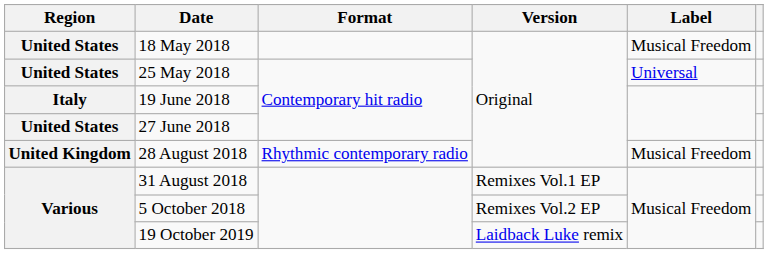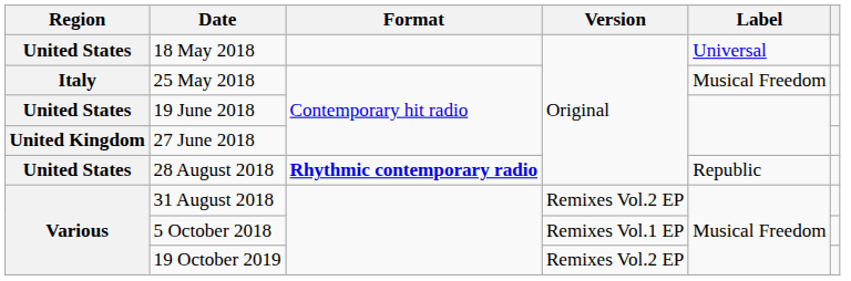18 May 2018 | Label: Musical Freedom -> Universal
25 May 2018 | Region: United States -> Italy
25 May 2018 | Label: Universal -> Musical Freedom
19 June 2018 | Region: Italy -> United States
27 June 2018 | Region: United States -> United Kingdom
28 August 2018 | Region: United Kingdom -> United States
28 August 2018 | Format: normal -> bold
28 August 2018 | Label: Musical Freedom -> Republic
31 August 2018 | Version: Remixes Vol.1 EP -> Remixes Vol.2 EP
5 October 2018 | Version: Remixes Vol.2 EP -> Remixes Vol.1 EP
19 October 2019 | Version: Laidback Luke remix -> Remixes Vol.2 EP
